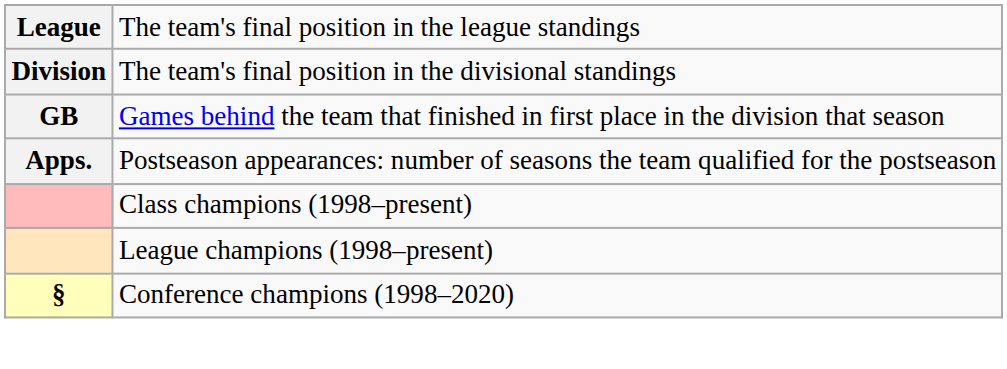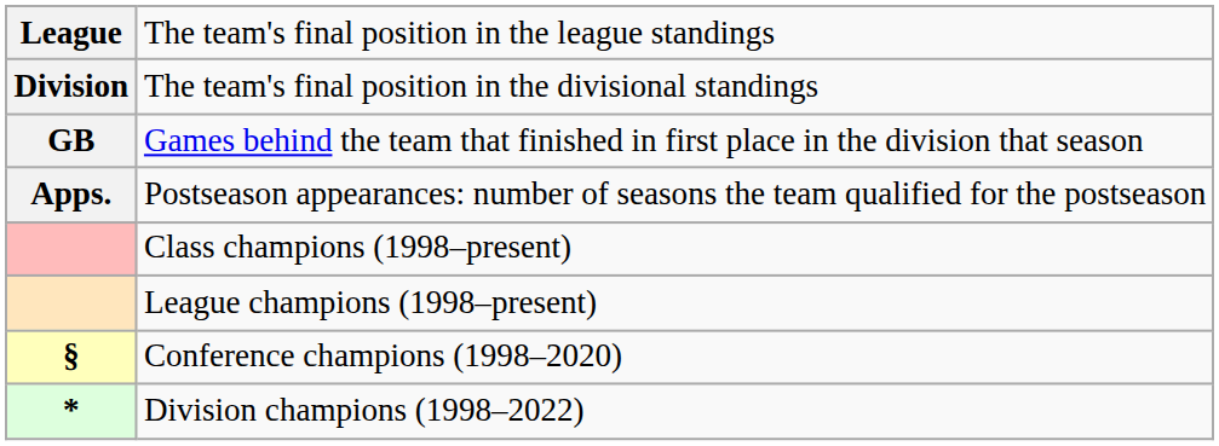+ row: * | Division champions (1998–2022)
